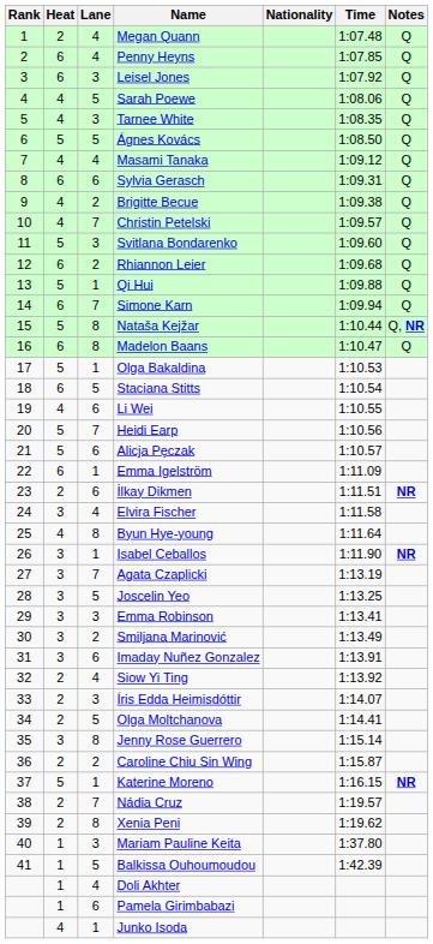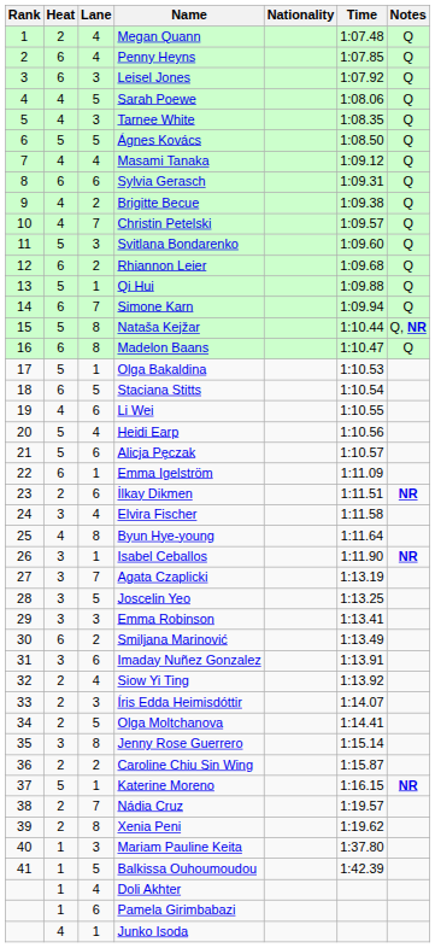Heidi Earp | Lane: 7 -> 4
Smiljana Marinović | Heat: 3 -> 6
